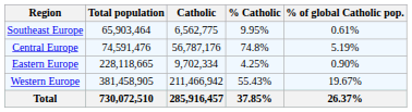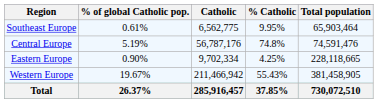columns swapped: Total population <-> % of global Catholic pop.
